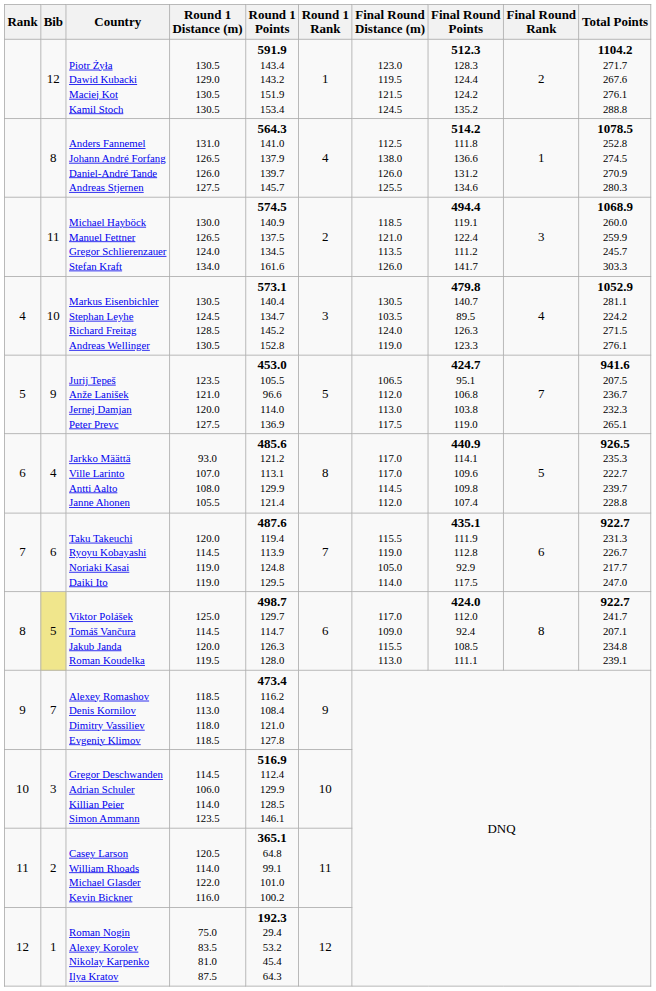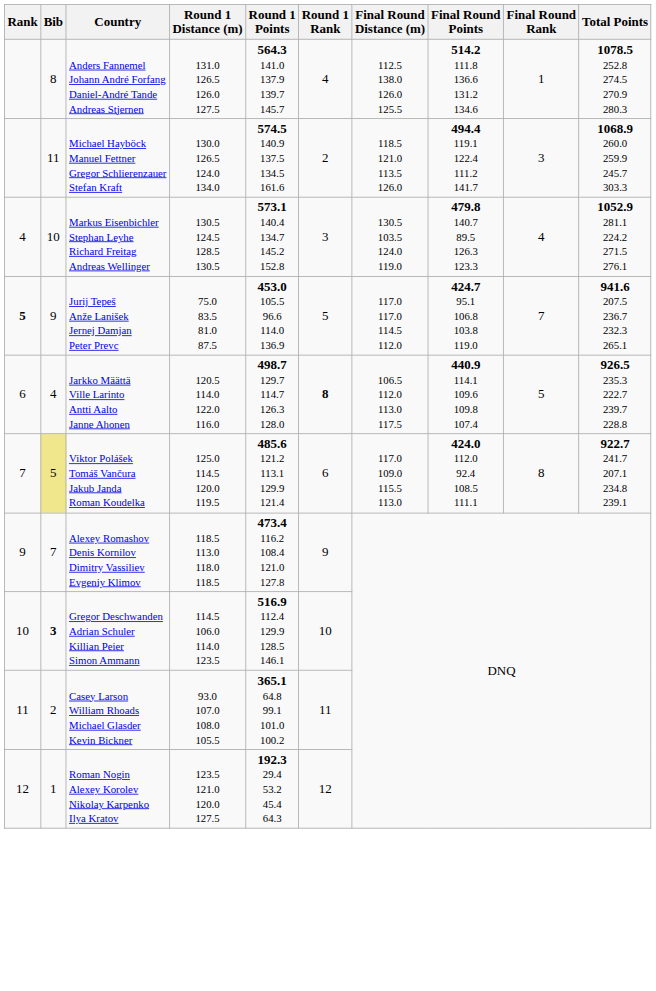- row: 12 | Piotr Żyła Dawid Kubacki Maciej Kot Kamil Stoch | 130.5 129.0 130.5 130.5 | 591.9 143.4 143.2 151.9 153.4 | 1 | 123.0 119.5 121.5 124.5 | 512.3 128.3 124.4 124.2 135.2 | 2 | 1104.2 271.7 267.6 276.1 288.8
Jurij Tepeš Anže Lanišek Jernej Damjan Peter Prevc | Rank: normal -> bold
Jurij Tepeš Anže Lanišek Jernej Damjan Peter Prevc | Round 1 Distance (m): 123.5 121.0 120.0 127.5 -> 75.0 83.5 81.0 87.5
Jurij Tepeš Anže Lanišek Jernej Damjan Peter Prevc | Final Round Distance (m): 106.5 112.0 113.0 117.5 -> 117.0 117.0 114.5 112.0
Jarkko Määttä Ville Larinto Antti Aalto Janne Ahonen | Round 1 Distance (m): 93.0 107.0 108.0 105.5 -> 120.5 114.0 122.0 116.0
Jarkko Määttä Ville Larinto Antti Aalto Janne Ahonen | Round 1 Points: 485.6 121.2 113.1 129.9 121.4 -> 498.7 129.7 114.7 126.3 128.0
Jarkko Määttä Ville Larinto Antti Aalto Janne Ahonen | Round 1 Rank: normal -> bold
Jarkko Määttä Ville Larinto Antti Aalto Janne Ahonen | Final Round Distance (m): 117.0 117.0 114.5 112.0 -> 106.5 112.0 113.0 117.5
- row: 7 | 6 | Taku Takeuchi Ryoyu Kobayashi Noriaki Kasai Daiki Ito | 120.0 114.5 119.0 119.0 | 487.6 119.4 113.9 124.8 129.5 | 7 | 115.5 119.0 105.0 114.0 | 435.1 111.9 112.8 92.9 117.5 | 6 | 922.7 231.3 226.7 217.7 247.0
Viktor Polášek Tomáš Vančura Jakub Janda Roman Koudelka | Rank: 8 -> 7
Viktor Polášek Tomáš Vančura Jakub Janda Roman Koudelka | Round 1 Points: 498.7 129.7 114.7 126.3 128.0 -> 485.6 121.2 113.1 129.9 121.4
Gregor Deschwanden Adrian Schuler Killian Peier Simon Ammann | Bib: normal -> bold
Casey Larson William Rhoads Michael Glasder Kevin Bickner | Round 1 Distance (m): 120.5 114.0 122.0 116.0 -> 93.0 107.0 108.0 105.5
Roman Nogin Alexey Korolev Nikolay Karpenko Ilya Kratov | Round 1 Distance (m): 75.0 83.5 81.0 87.5 -> 123.5 121.0 120.0 127.5
